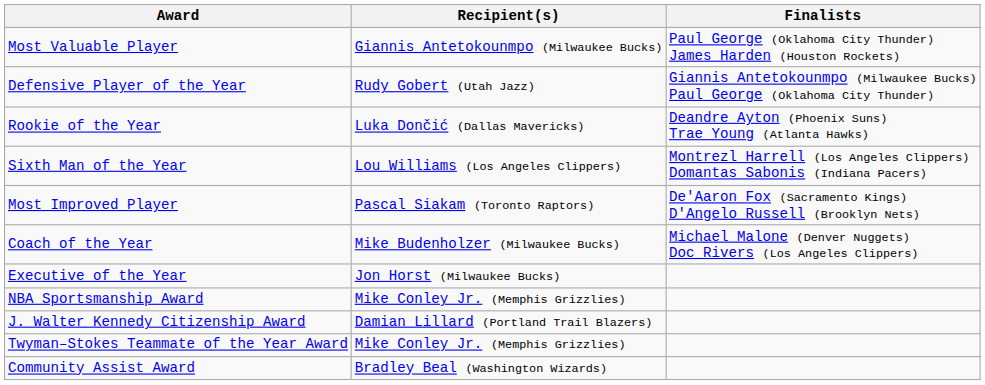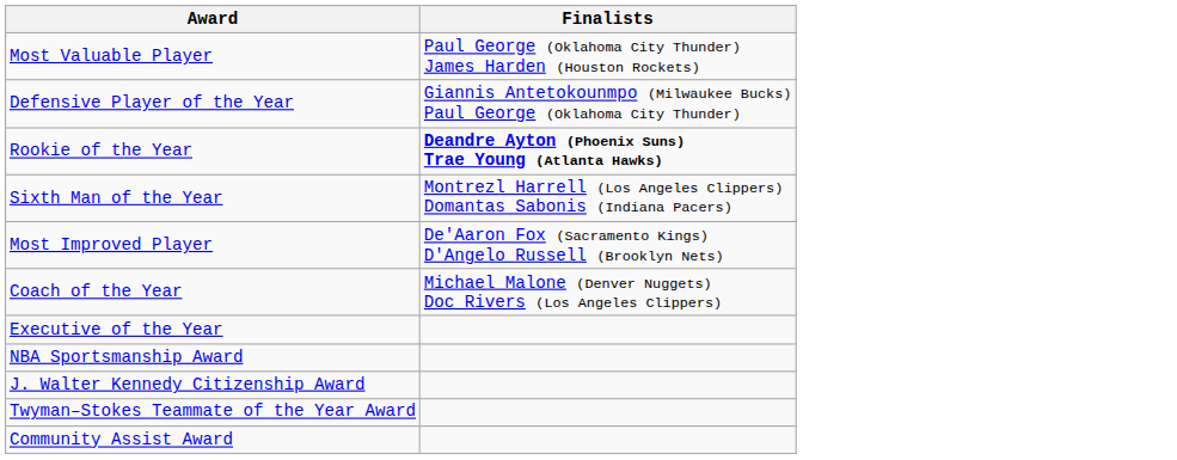- column: Recipient(s) | Giannis Antetokounmpo (Milwaukee Bucks) | Rudy Gobert (Utah Jazz) | Luka Dončić (Dallas Mavericks) | Lou Williams (Los Angeles Clippers) | Pascal Siakam (Toronto Raptors) | Mike Budenholzer (Milwaukee Bucks) | Jon Horst (Milwaukee Bucks) | Mike Conley Jr. (Memphis Grizzlies) | Damian Lillard (Portland Trail Blazers) | Mike Conley Jr. (Memphis Grizzlies) | Bradley Beal (Washington Wizards)
Rookie of the Year | Finalists: normal -> bold
